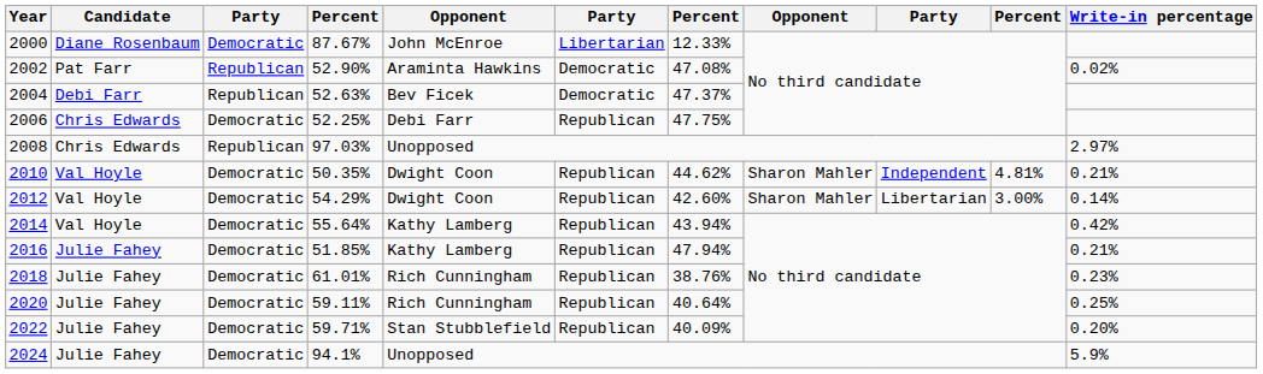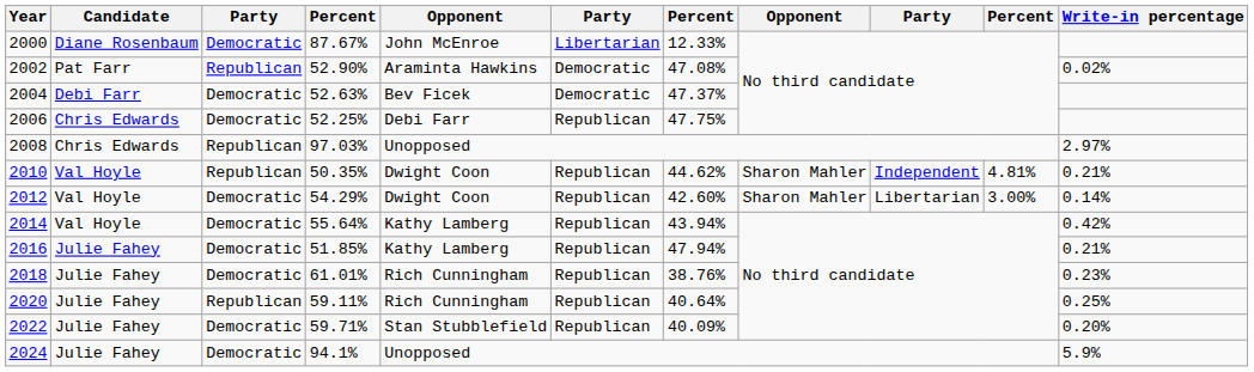2004 | column 3: Republican -> Democratic
2010 | column 3: Democratic -> Republican
2020 | column 3: Democratic -> Republican
